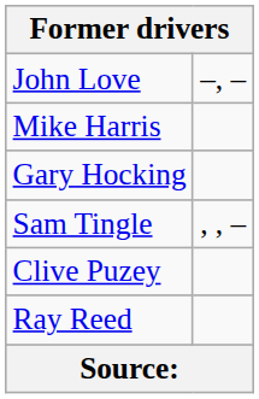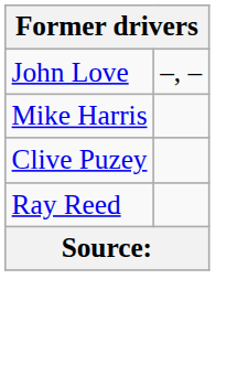- row: Gary Hocking
- row: Sam Tingle | , , –
